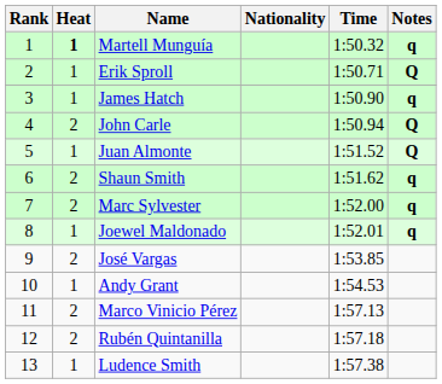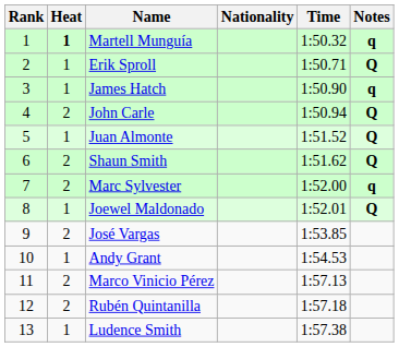Shaun Smith | Notes: q -> Q
Joewel Maldonado | Notes: q -> Q
